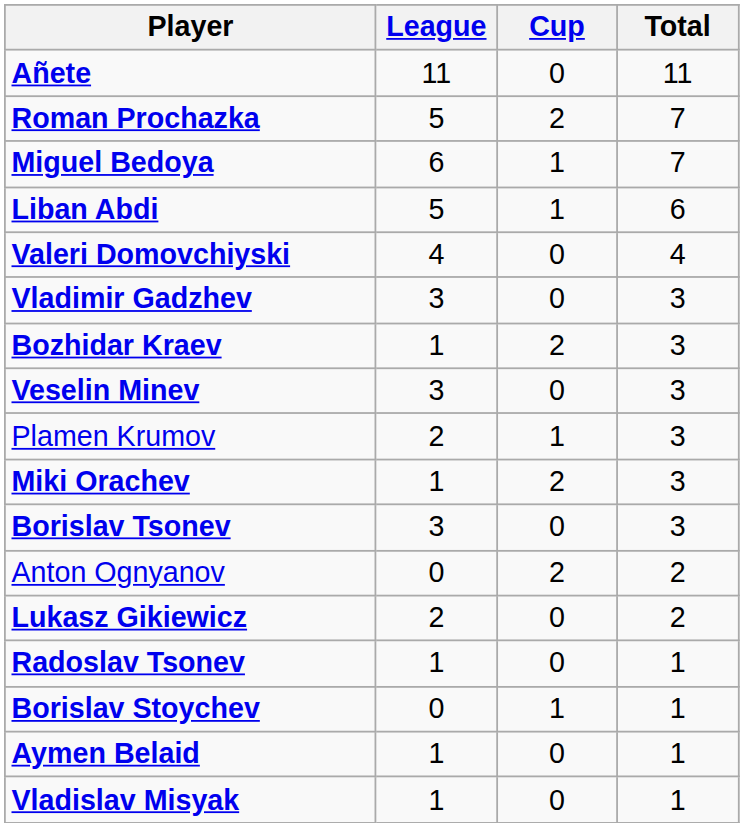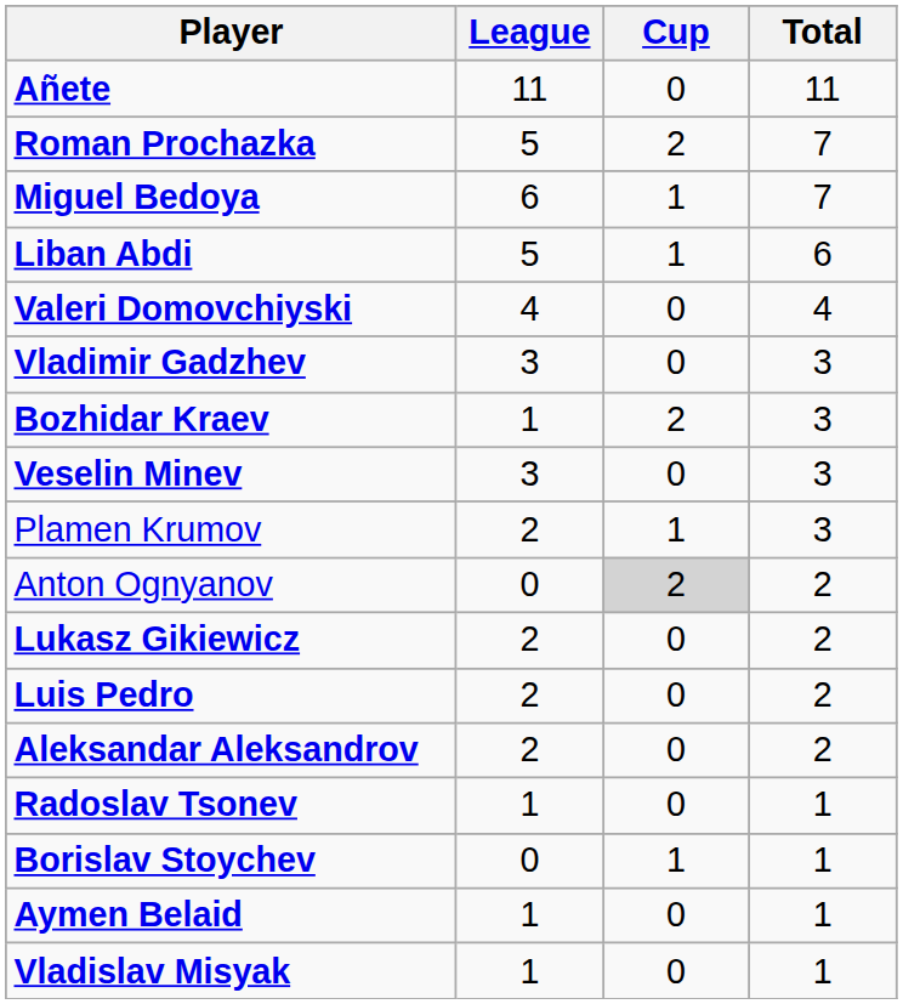- row: Miki Orachev | 1 | 2 | 3
- row: Borislav Tsonev | 3 | 0 | 3
Anton Ognyanov | Cup: no background -> lightgrey background
+ row: Luis Pedro | 2 | 0 | 2
+ row: Aleksandar Aleksandrov | 2 | 0 | 2
